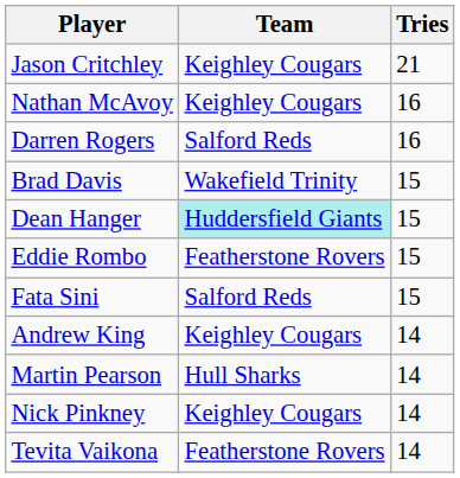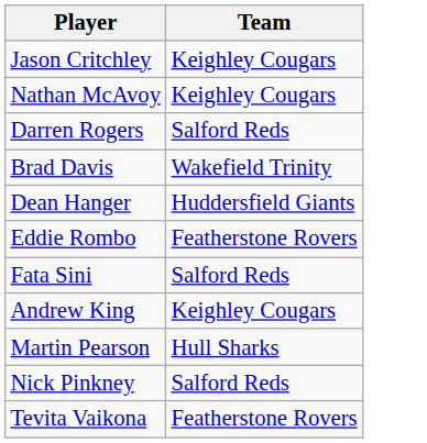- column: Tries | 21 | 16 | 16 | 15 | 15 | 15 | 15 | 14 | 14 | 14 | 14
Dean Hanger | Team: paleturquoise background -> no background
Nick Pinkney | Team: Keighley Cougars -> Salford Reds
